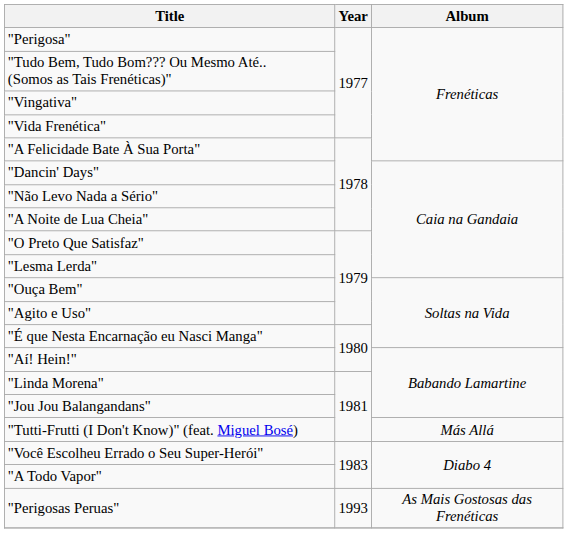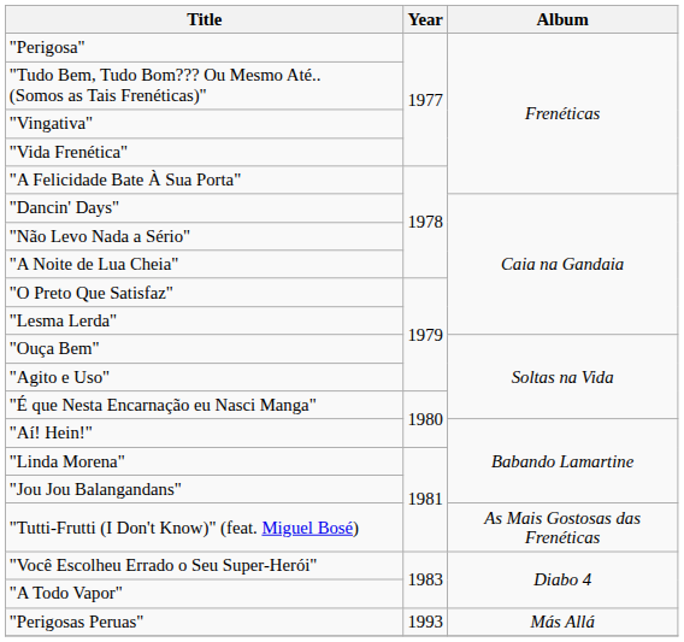"Tutti-Frutti (I Don't Know)" (feat. Miguel Bosé) | Album: Más Allá -> As Mais Gostosas das Frenéticas
"Perigosas Peruas" | Album: As Mais Gostosas das Frenéticas -> Más Allá
